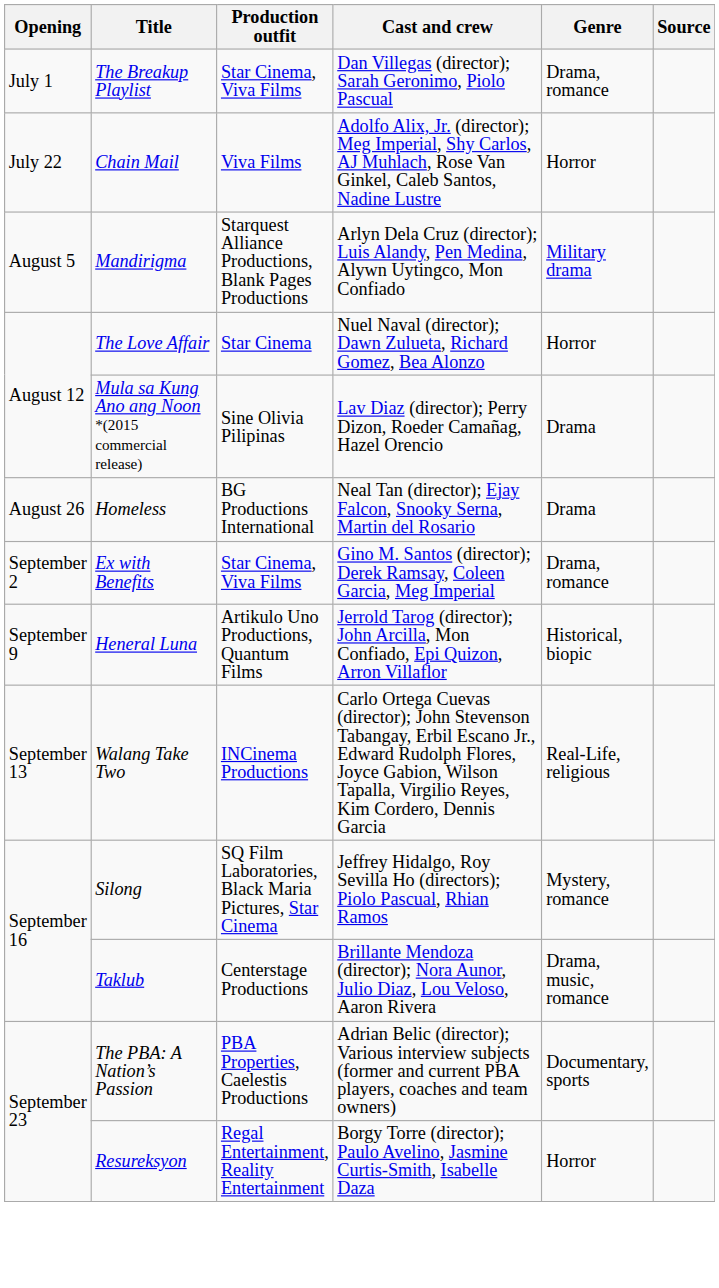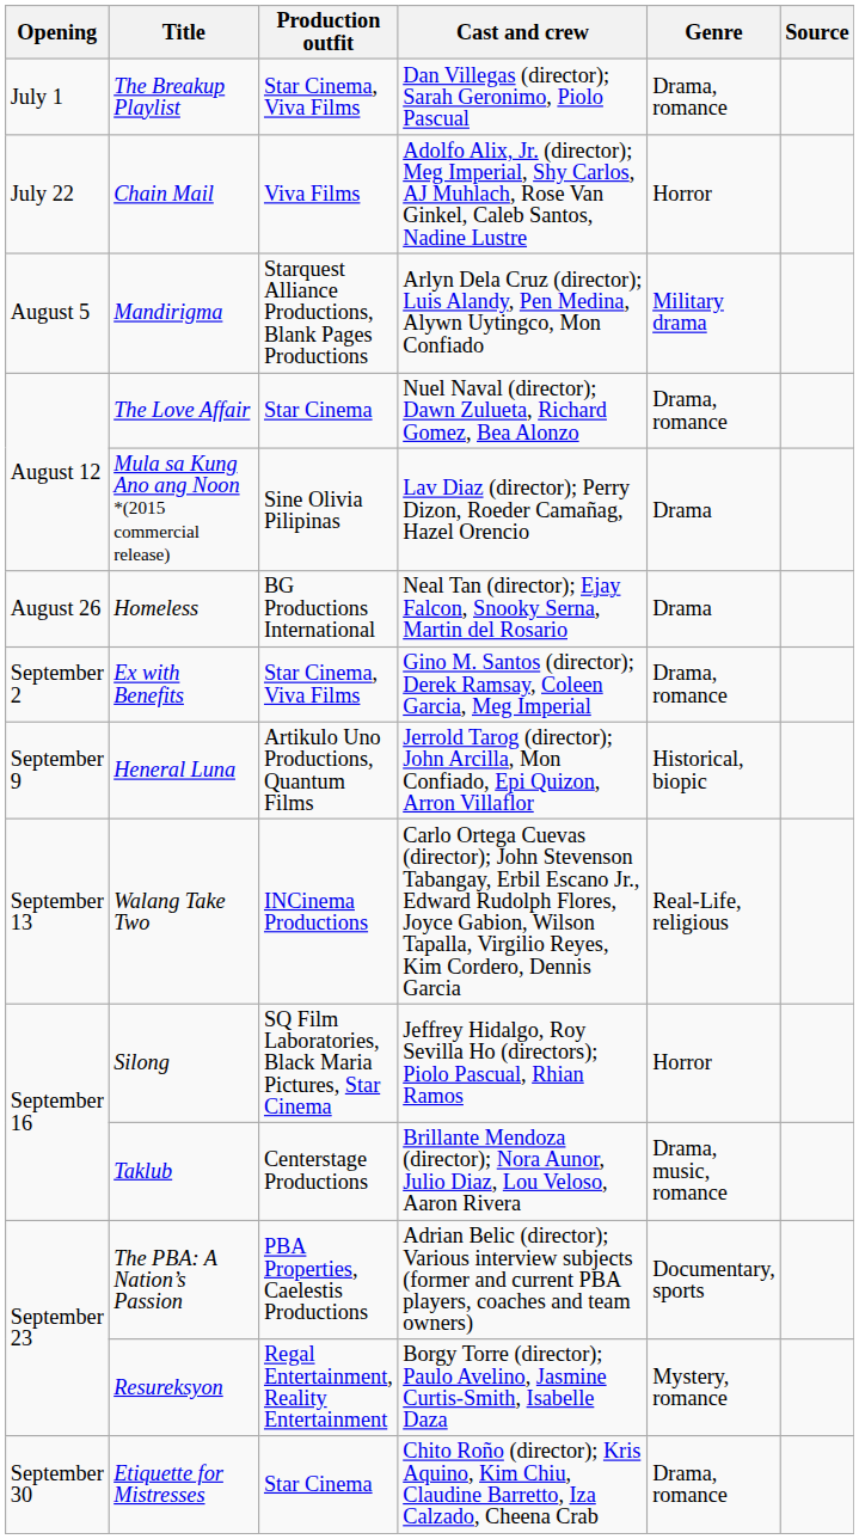The Love Affair | Genre: Horror -> Drama, romance
Silong | Genre: Mystery, romance -> Horror
Resureksyon | Genre: Horror -> Mystery, romance
+ row: September 30 | Etiquette for Mistresses | Star Cinema | Chito Roño (director); Kris Aquino, Kim Chiu, Claudine Barretto, Iza Calzado, Cheena Crab | Drama, romance
